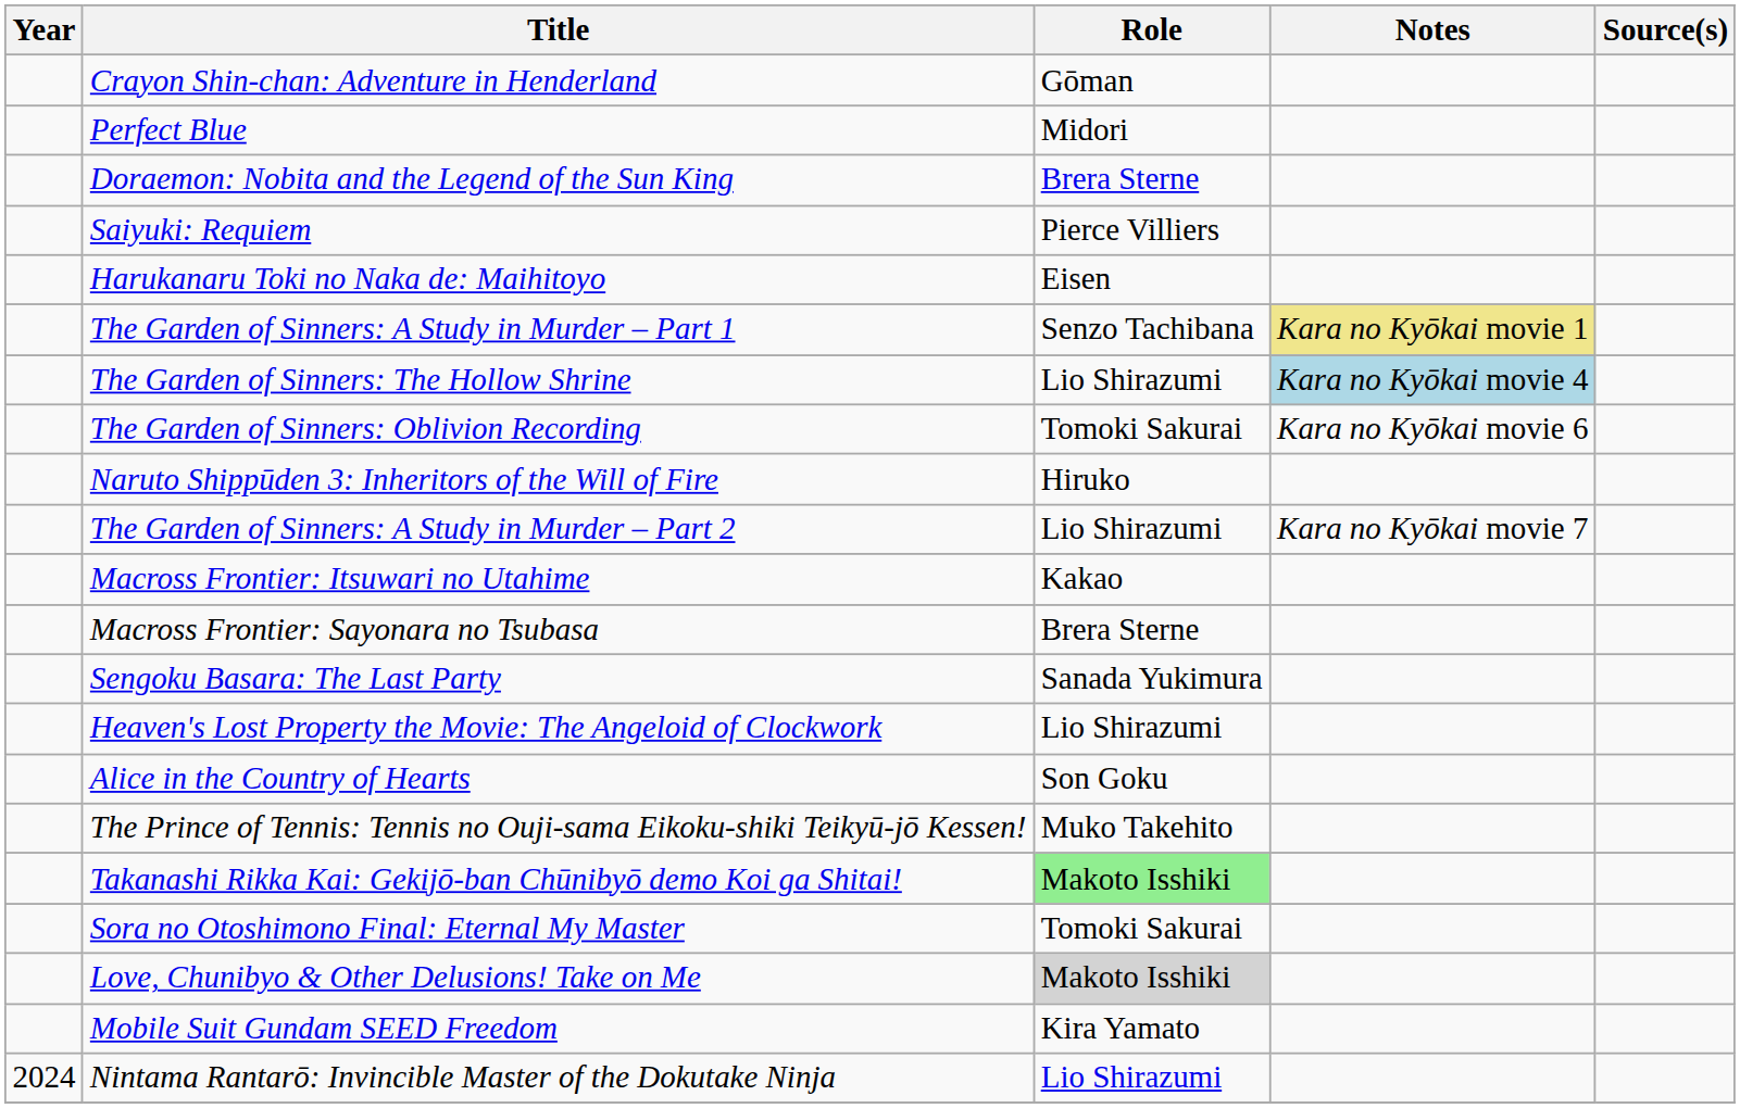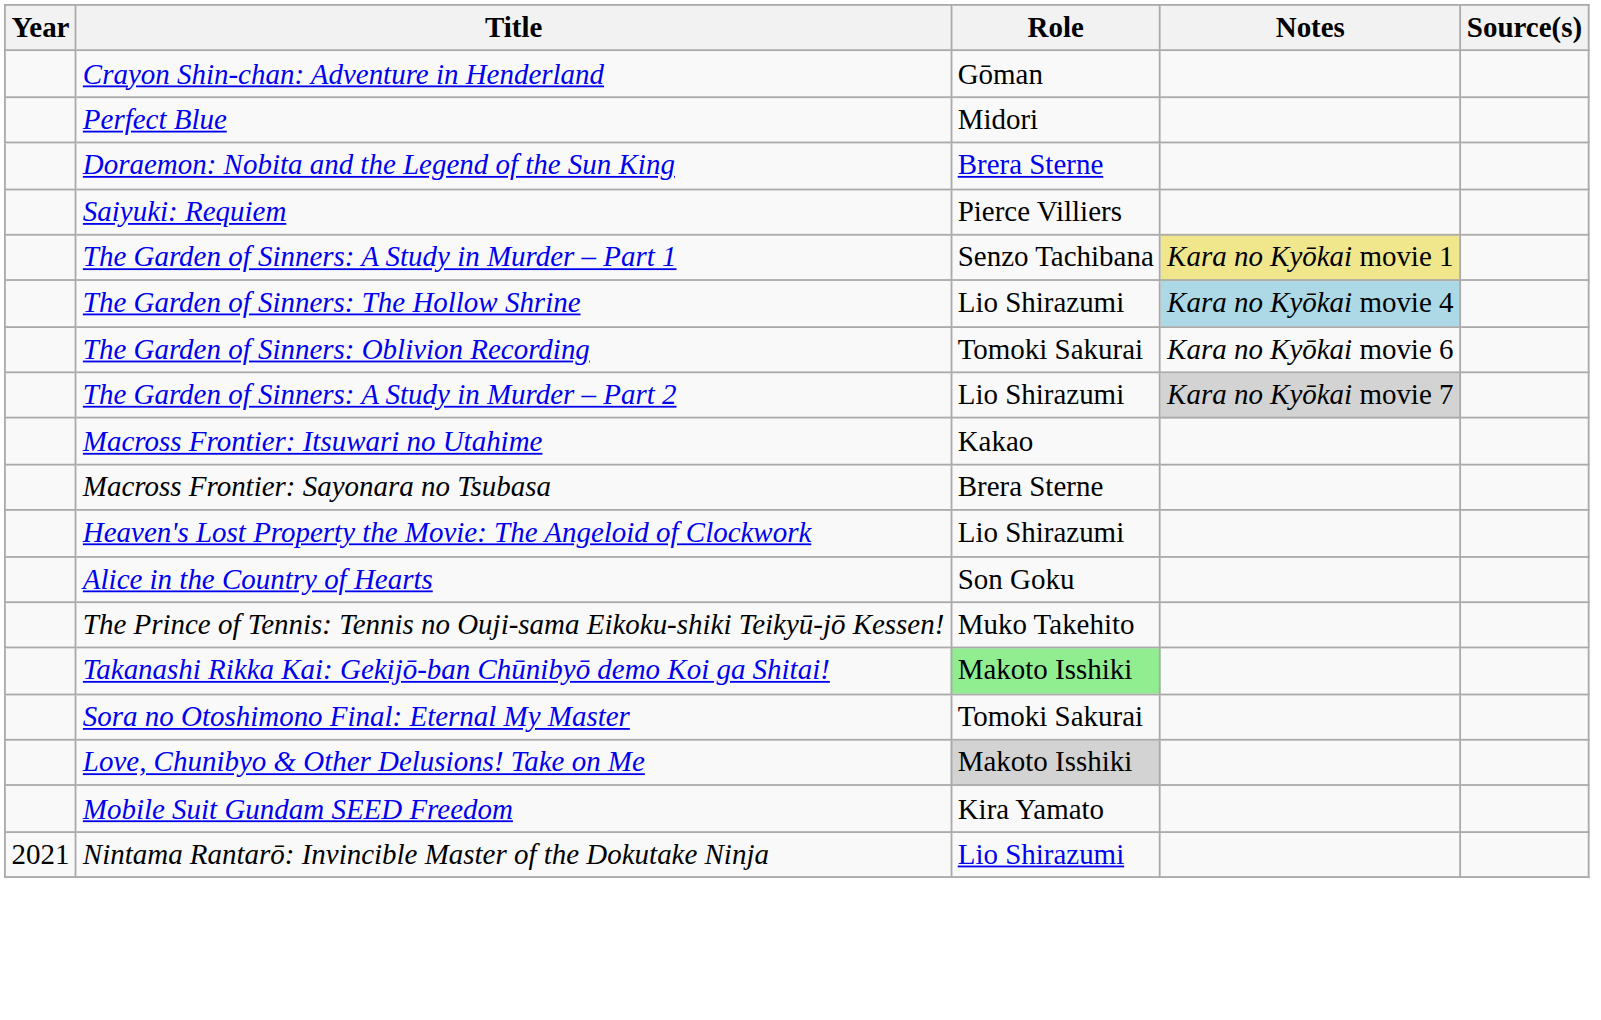- row: Harukanaru Toki no Naka de: Maihitoyo | Eisen
- row: Naruto Shippūden 3: Inheritors of the Will of Fire | Hiruko
The Garden of Sinners: A Study in Murder – Part 2 | Notes: no background -> lightgrey background
- row: Sengoku Basara: The Last Party | Sanada Yukimura
Nintama Rantarō: Invincible Master of the Dokutake Ninja | Year: 2024 -> 2021
